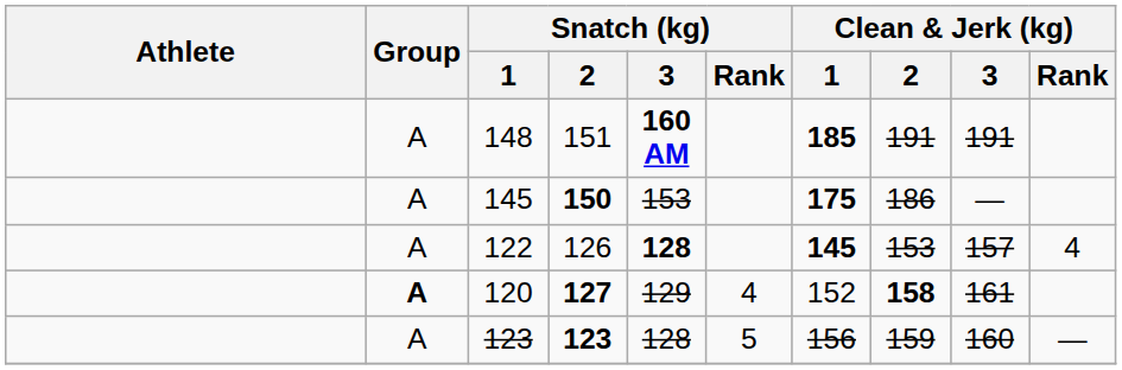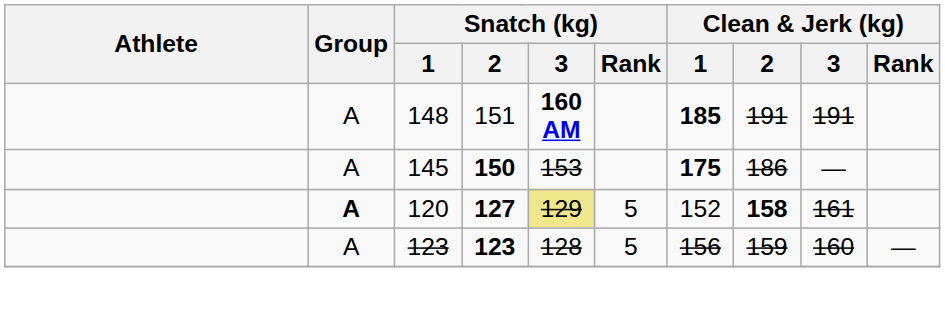- row: A | 122 | 126 | 128 | 145 | 153 | 157 | 4
120 | Snatch (kg) / 3: no background -> khaki background
120 | Snatch (kg) / Rank: 4 -> 5
